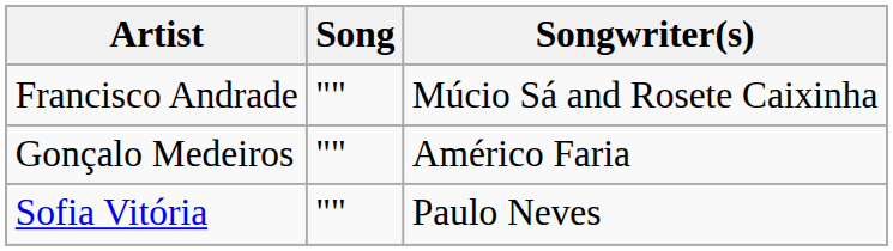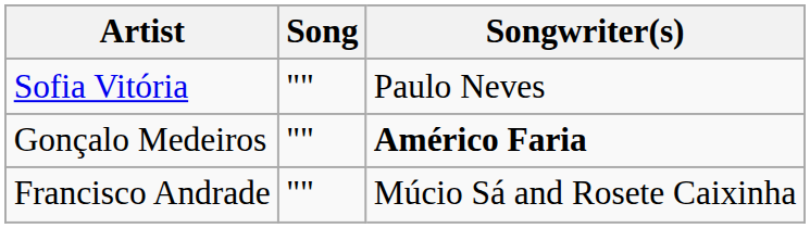rows swapped: Francisco Andrade <-> Sofia Vitória
Gonçalo Medeiros | Songwriter(s): normal -> bold
